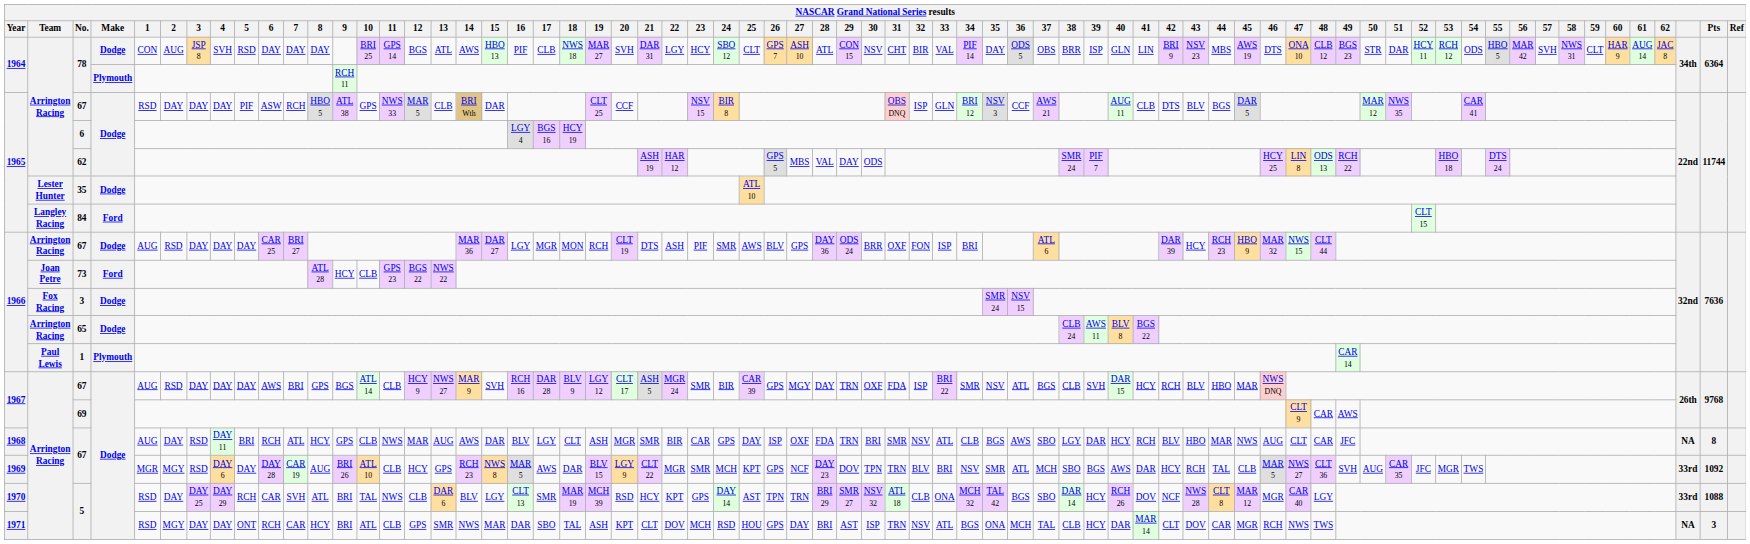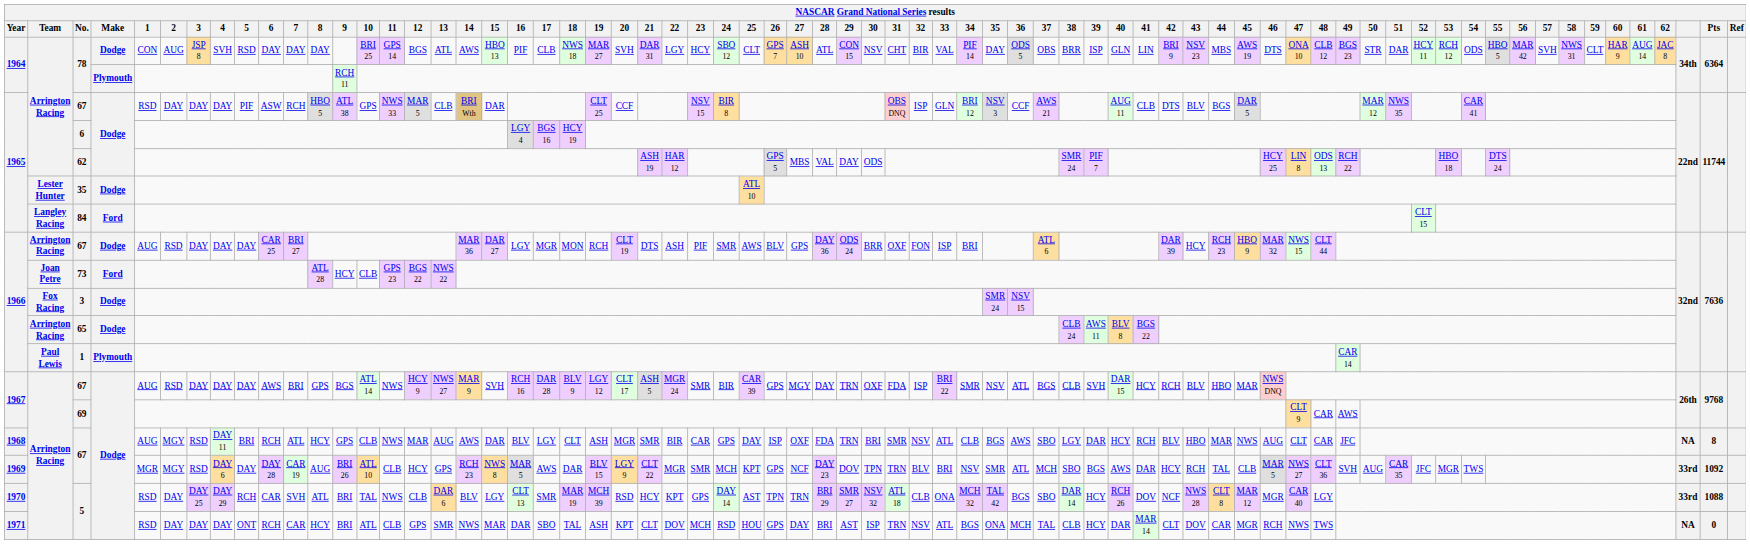1967 / 67 | 11: CLB -> NWS
1968 / 67 | 2: DAY -> MGY
1971 / 5 | 2: MGY -> DAY
1971 / 5 | Pts: 3 -> 0
